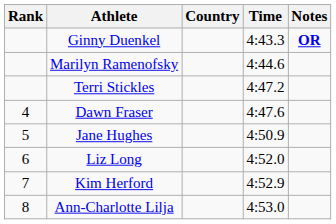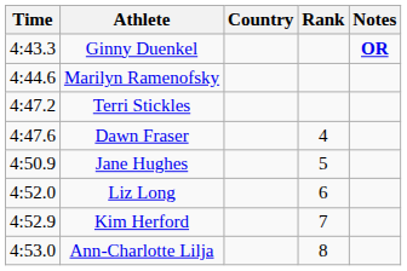columns swapped: Rank <-> Time
